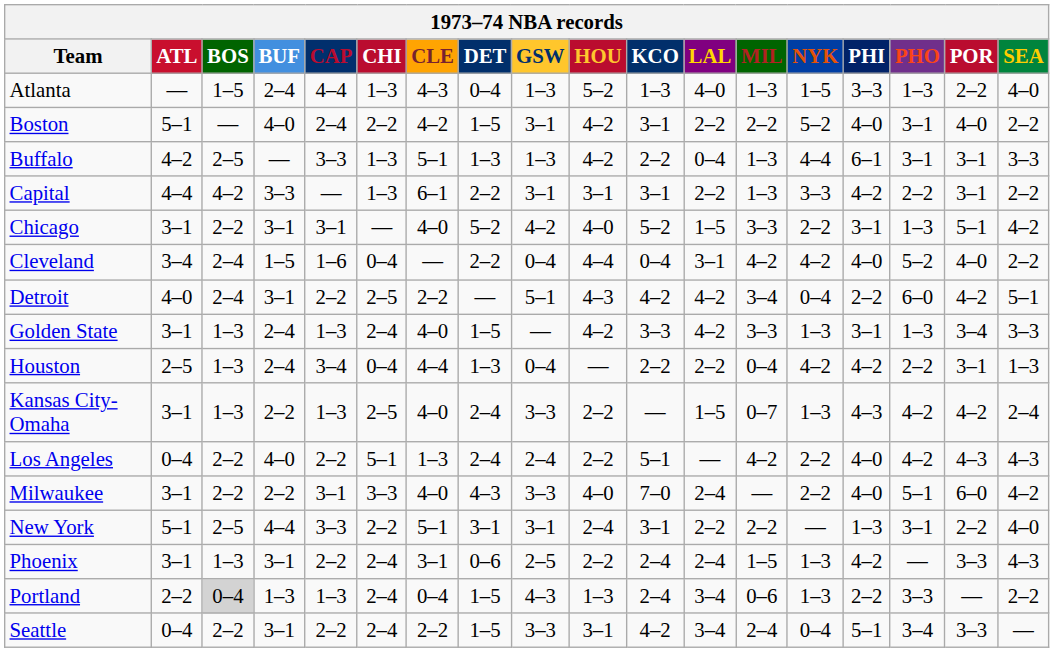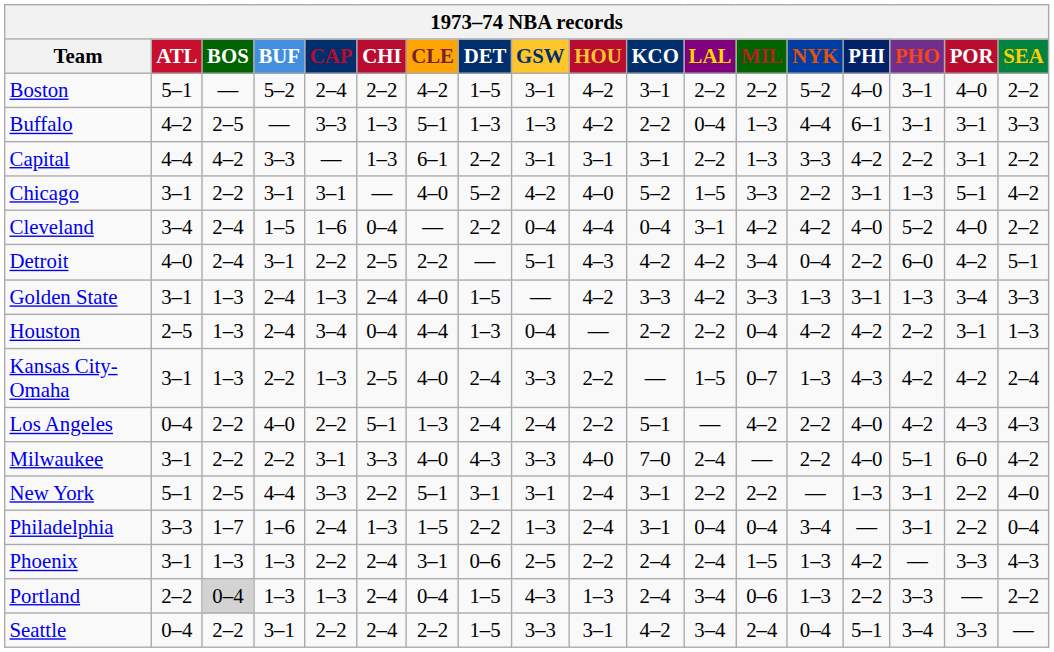- row: Atlanta | — | 1–5 | 2–4 | 4–4 | 1–3 | 4–3 | 0–4 | 1–3 | 5–2 | 1–3 | 4–0 | 1–3 | 1–5 | 3–3 | 1–3 | 2–2 | 4–0
Boston | BUF: 4–0 -> 5–2
+ row: Philadelphia | 3–3 | 1–7 | 1–6 | 2–4 | 1–3 | 1–5 | 2–2 | 1–3 | 2–4 | 3–1 | 0–4 | 0–4 | 3–4 | — | 3–1 | 2–2 | 0–4
Phoenix | BUF: 3–1 -> 1–3
